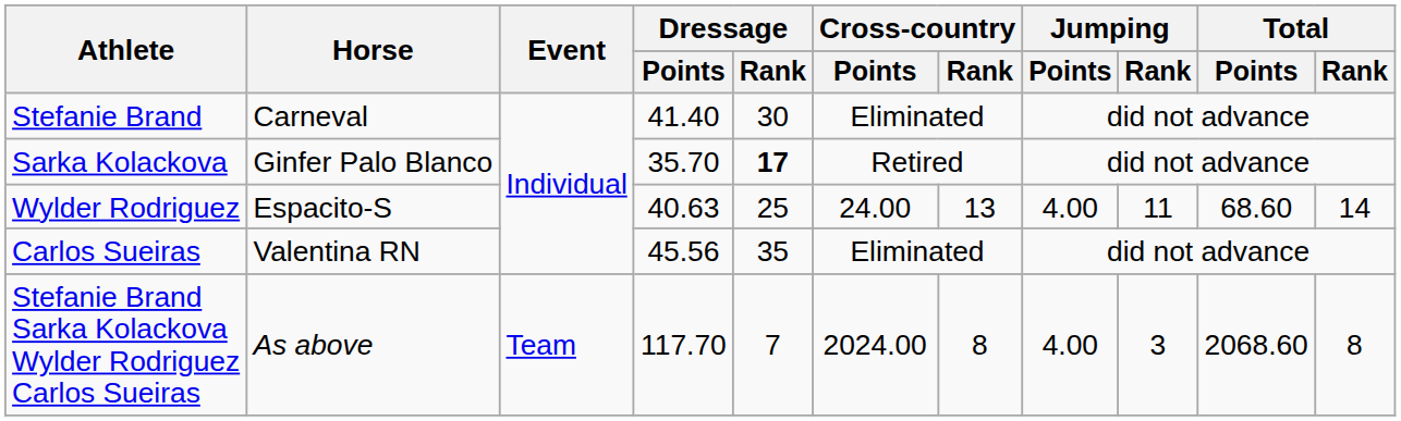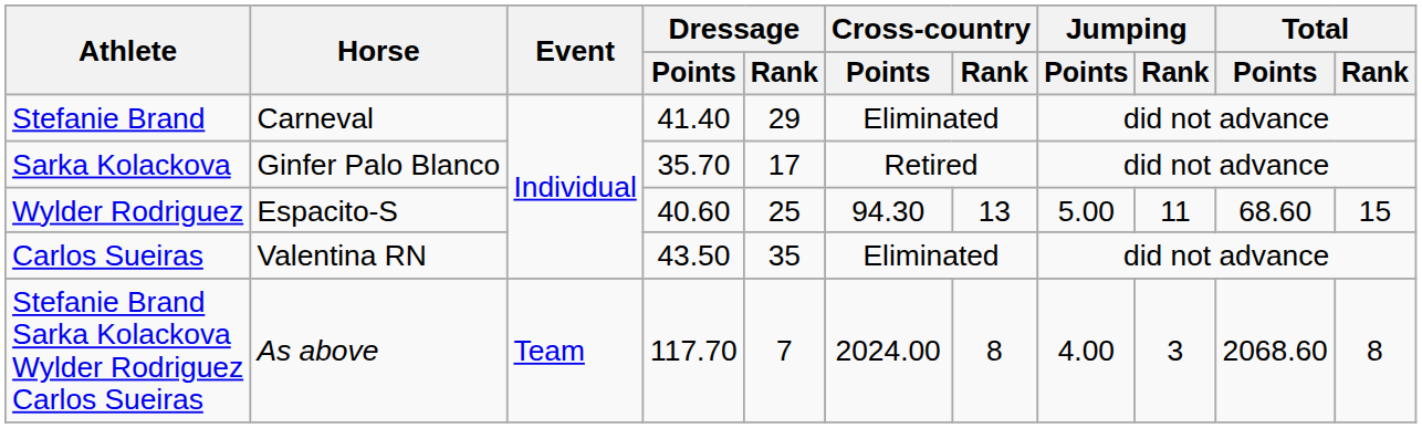Stefanie Brand | Dressage / Rank: 30 -> 29
Sarka Kolackova | Dressage / Rank: bold -> normal
Wylder Rodriguez | Dressage / Points: 40.63 -> 40.60
Wylder Rodriguez | Cross-country / Points: 24.00 -> 94.30
Wylder Rodriguez | Jumping / Points: 4.00 -> 5.00
Wylder Rodriguez | Total / Rank: 14 -> 15
Carlos Sueiras | Dressage / Points: 45.56 -> 43.50
